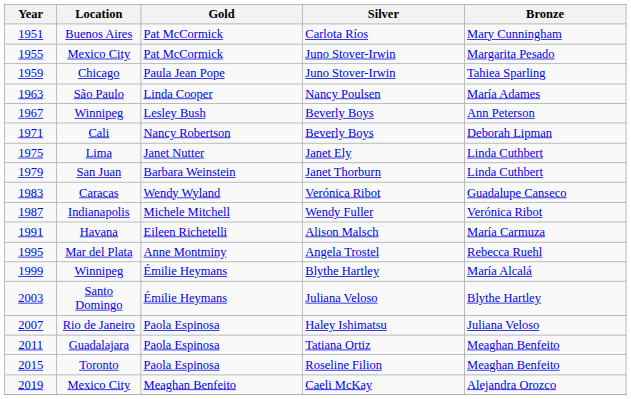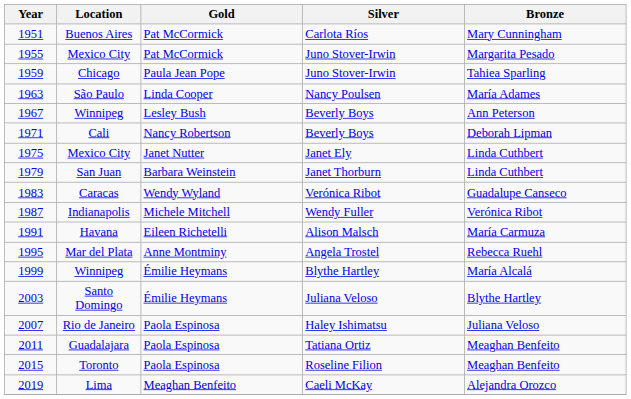1975 | Location: Lima -> Mexico City
2019 | Location: Mexico City -> Lima
